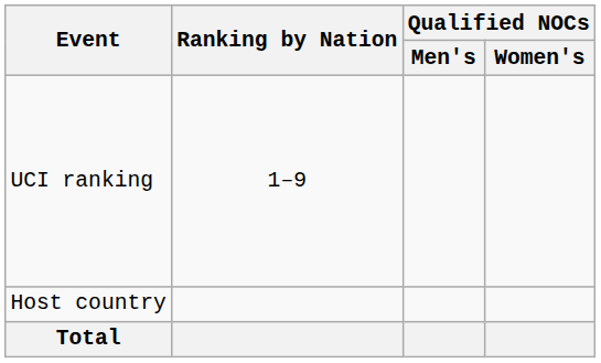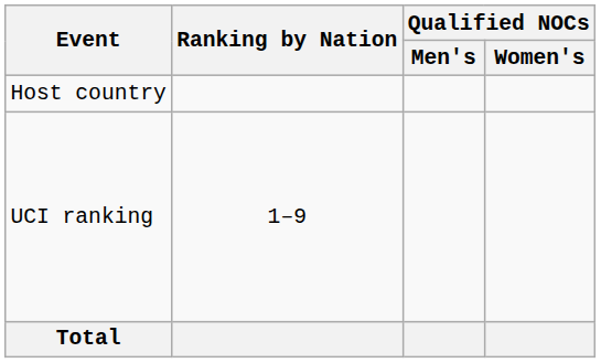rows swapped: UCI ranking <-> Host country
